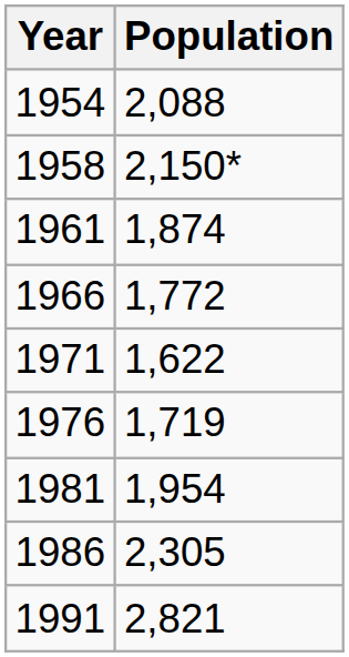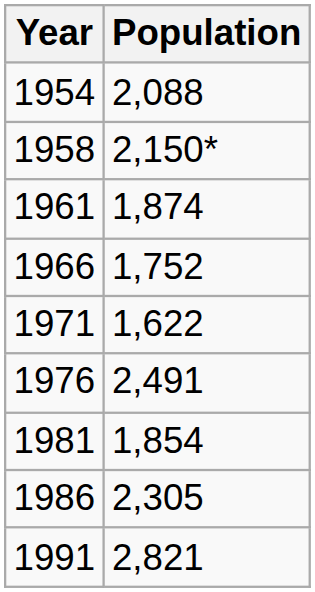1966 | Population: 1,772 -> 1,752
1976 | Population: 1,719 -> 2,491
1981 | Population: 1,954 -> 1,854
